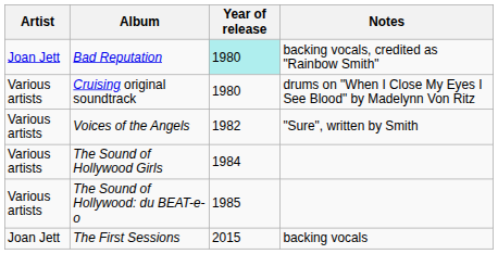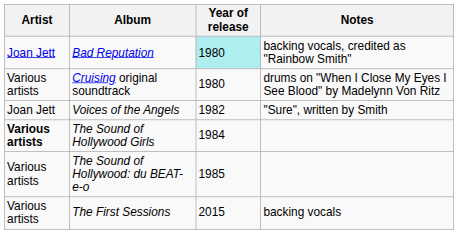Voices of the Angels | Artist: Various artists -> Joan Jett
The Sound of Hollywood Girls | Artist: normal -> bold
The First Sessions | Artist: Joan Jett -> Various artists
